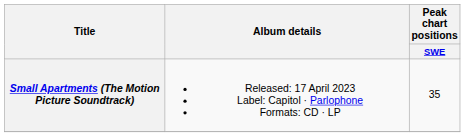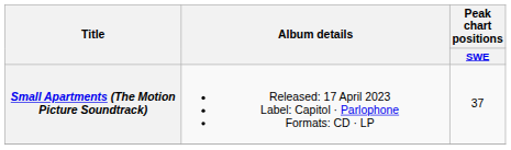Small Apartments (The Motion Picture Soundtrack) | Peak chart positions / SWE: 35 -> 37
